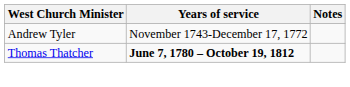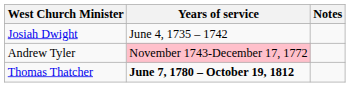+ row: Josiah Dwight | June 4, 1735 – 1742
Andrew Tyler | Years of service: no background -> pink background
